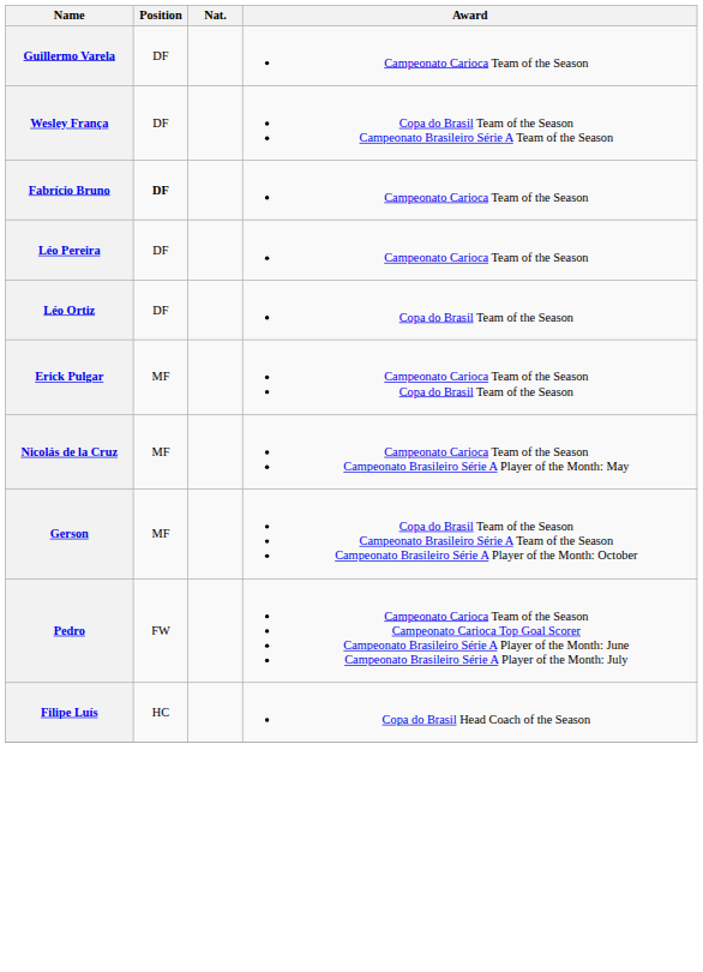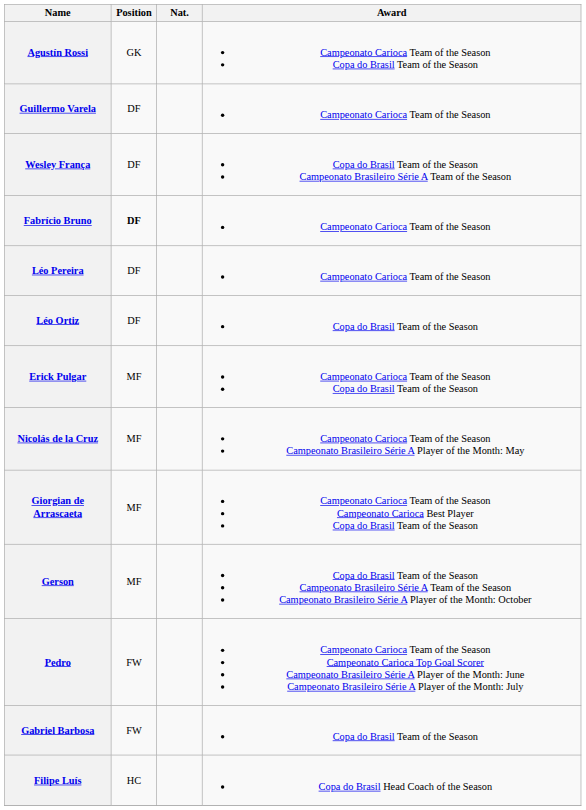+ row: Agustín Rossi | GK | Campeonato Carioca Team of the Season Copa do Brasil Team of the Season
+ row: Giorgian de Arrascaeta | MF | Campeonato Carioca Team of the Season Campeonato Carioca Best Player Copa do Brasil Team of the Season
+ row: Gabriel Barbosa | FW | Copa do Brasil Team of the Season
